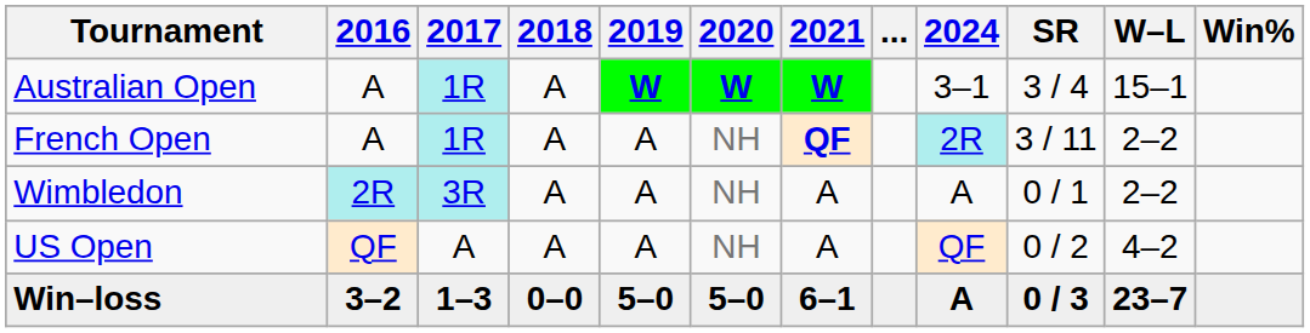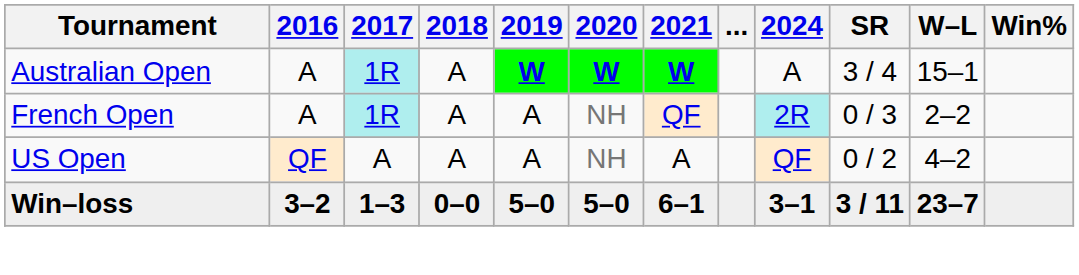Australian Open | 2024: 3–1 -> A
French Open | 2021: bold -> normal
French Open | SR: 3 / 11 -> 0 / 3
- row: Wimbledon | 2R | 3R | A | A | NH | A | A | 0 / 1 | 2–2
Win–loss | 2024: A -> 3–1
Win–loss | SR: 0 / 3 -> 3 / 11
